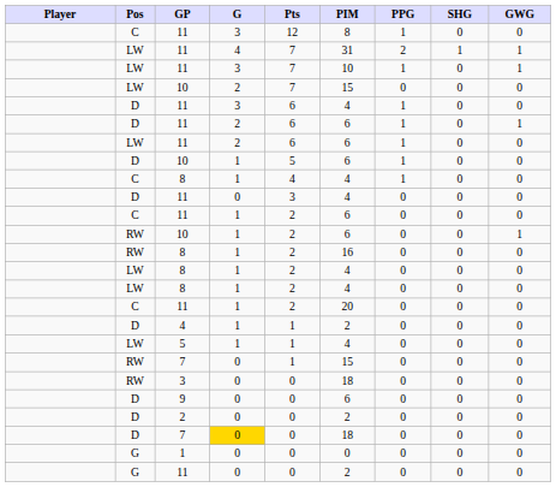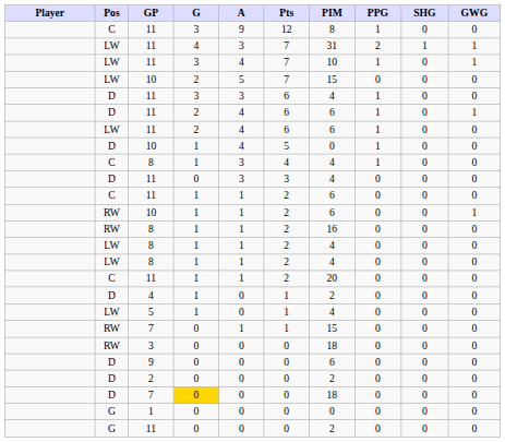+ column: A | 9 | 3 | 4 | 5 | 3 | 4 | 4 | 4 | 3 | 3 | 1 | 1 | 1 | 1 | 1 | 1 | 0 | 0 | 1 | 0 | 0 | 0 | 0 | 0 | 0
D / 10 | PIM: 6 -> 0
